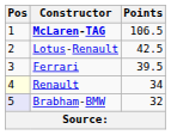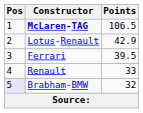Lotus-Renault | Points: 42.5 -> 42.9
Renault | Pos: lightyellow background -> no background
Renault | Points: 34 -> 33
